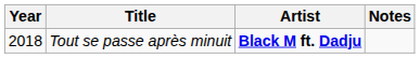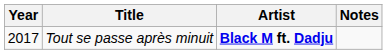Tout se passe après minuit | Year: 2018 -> 2017
